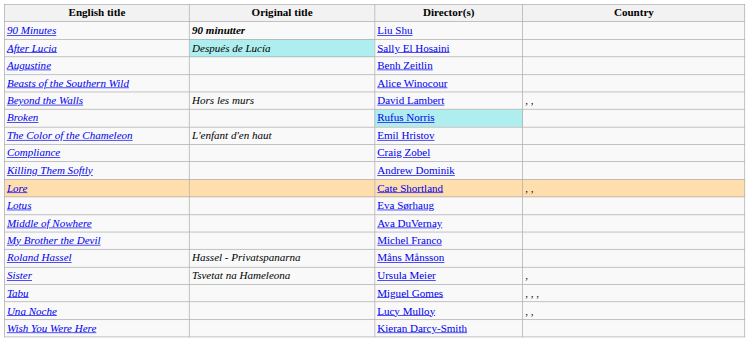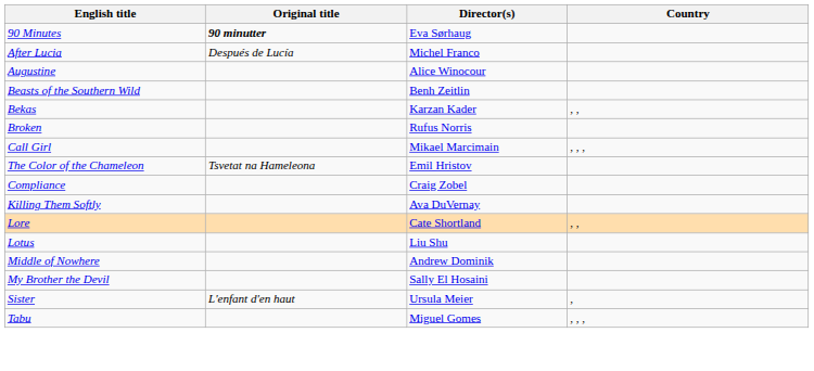90 Minutes | Director(s): Liu Shu -> Eva Sørhaug
After Lucia | Original title: paleturquoise background -> no background
After Lucia | Director(s): Sally El Hosaini -> Michel Franco
Augustine | Director(s): Benh Zeitlin -> Alice Winocour
Beasts of the Southern Wild | Director(s): Alice Winocour -> Benh Zeitlin
+ row: Bekas | Karzan Kader | , ,
- row: Beyond the Walls | Hors les murs | David Lambert | , ,
Broken | Director(s): paleturquoise background -> no background
+ row: Call Girl | Mikael Marcimain | , , ,
The Color of the Chameleon | Original title: L'enfant d'en haut -> Tsvetat na Hameleona
Killing Them Softly | Director(s): Andrew Dominik -> Ava DuVernay
Lotus | Director(s): Eva Sørhaug -> Liu Shu
Middle of Nowhere | Director(s): Ava DuVernay -> Andrew Dominik
My Brother the Devil | Director(s): Michel Franco -> Sally El Hosaini
- row: Roland Hassel | Hassel - Privatspanarna | Måns Månsson
Sister | Original title: Tsvetat na Hameleona -> L'enfant d'en haut
- row: Una Noche | Lucy Mulloy | , ,
- row: Wish You Were Here | Kieran Darcy-Smith
